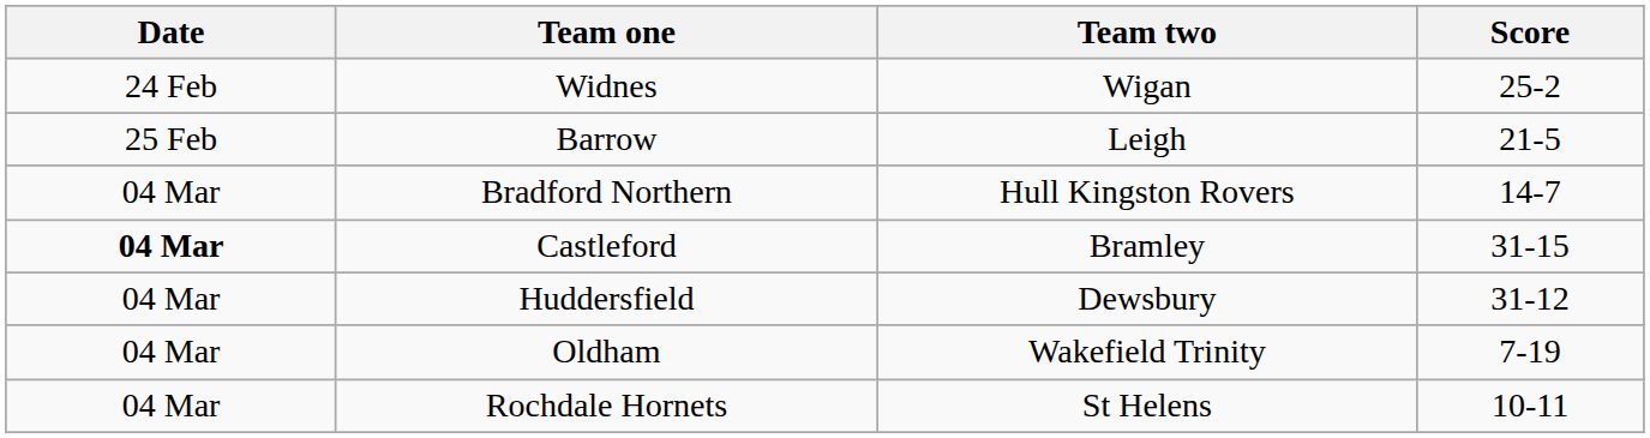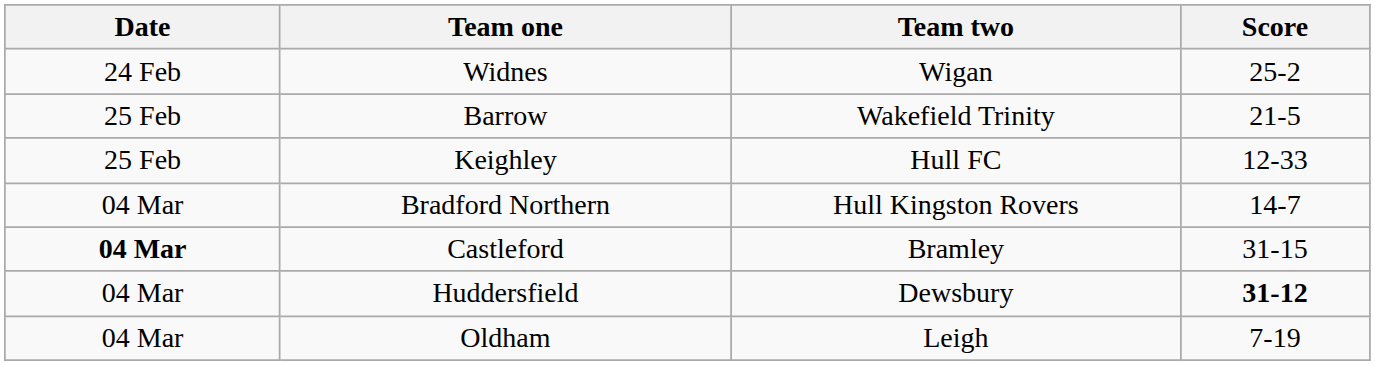Barrow | Team two: Leigh -> Wakefield Trinity
+ row: 25 Feb | Keighley | Hull FC | 12-33
Huddersfield | Score: normal -> bold
Oldham | Team two: Wakefield Trinity -> Leigh
- row: 04 Mar | Rochdale Hornets | St Helens | 10-11
